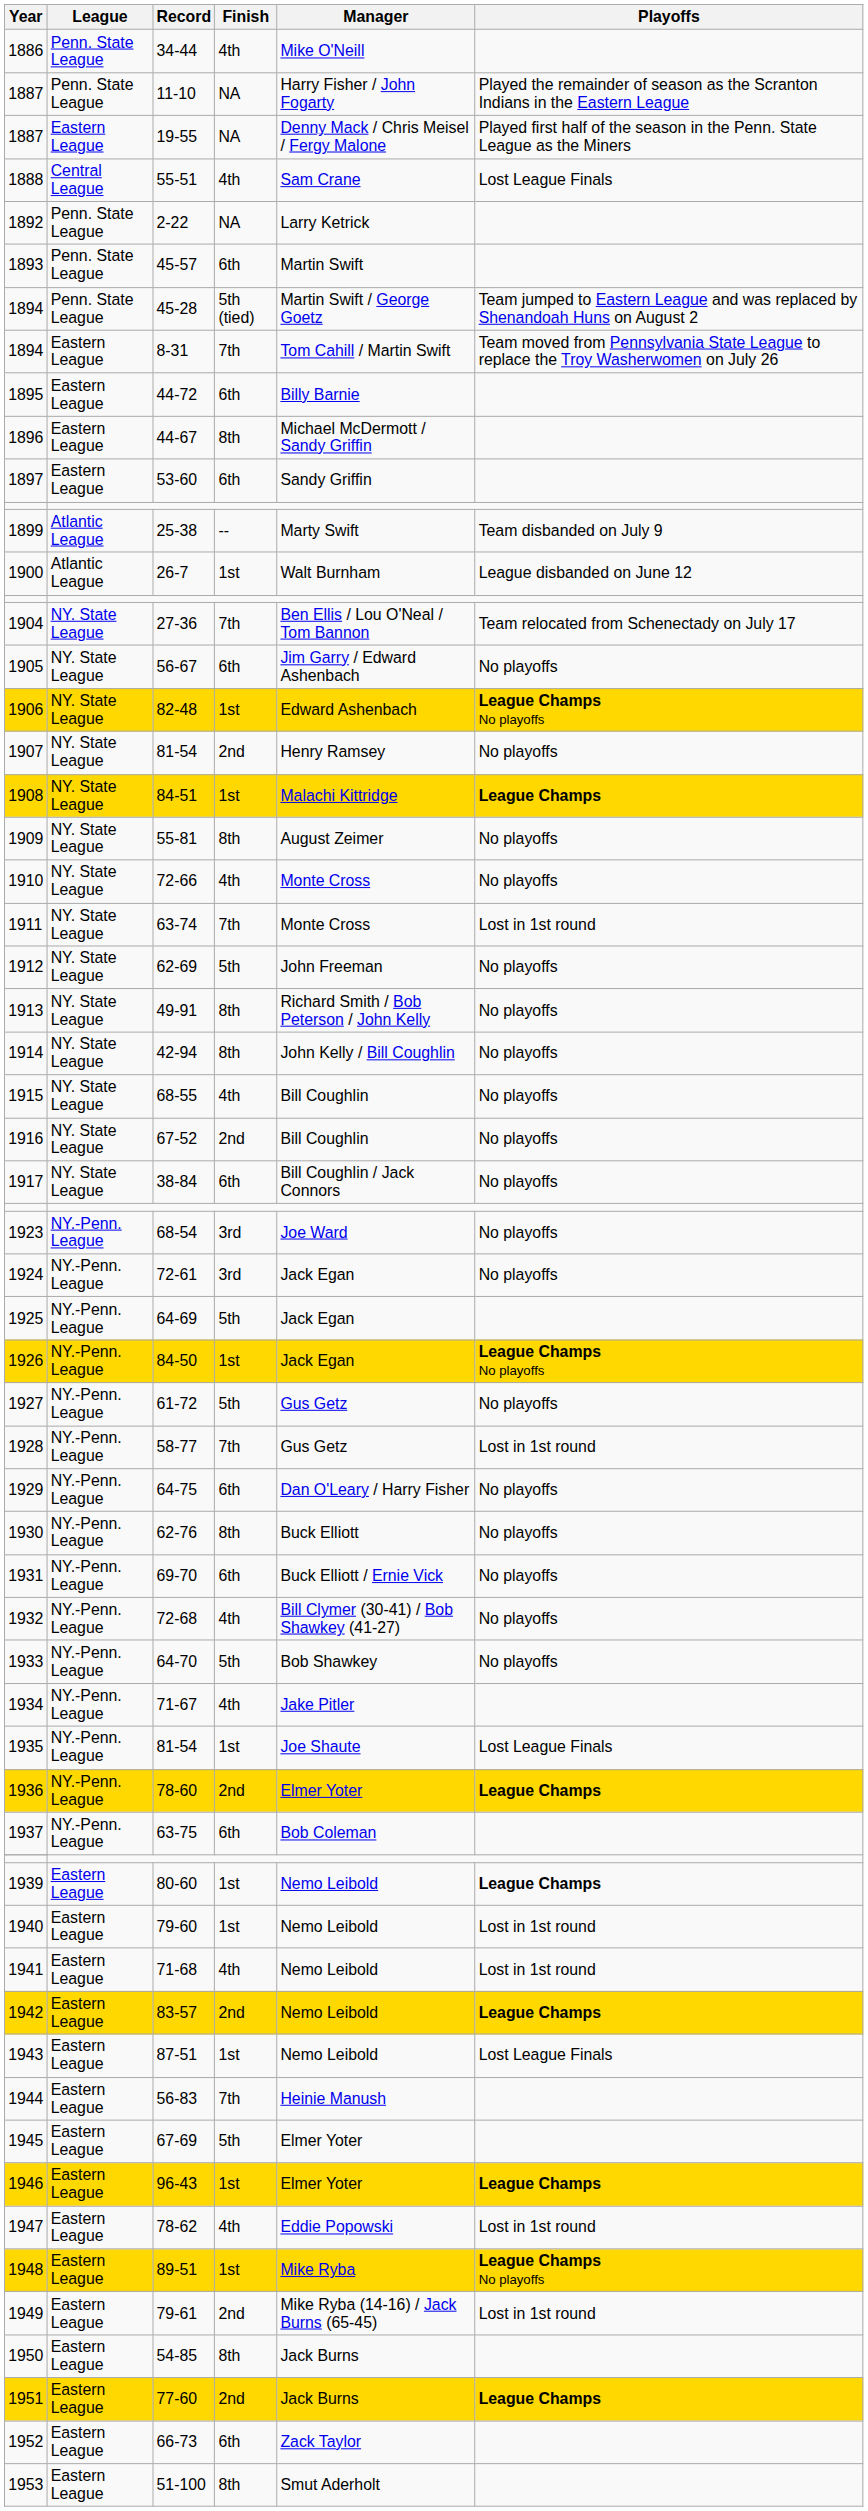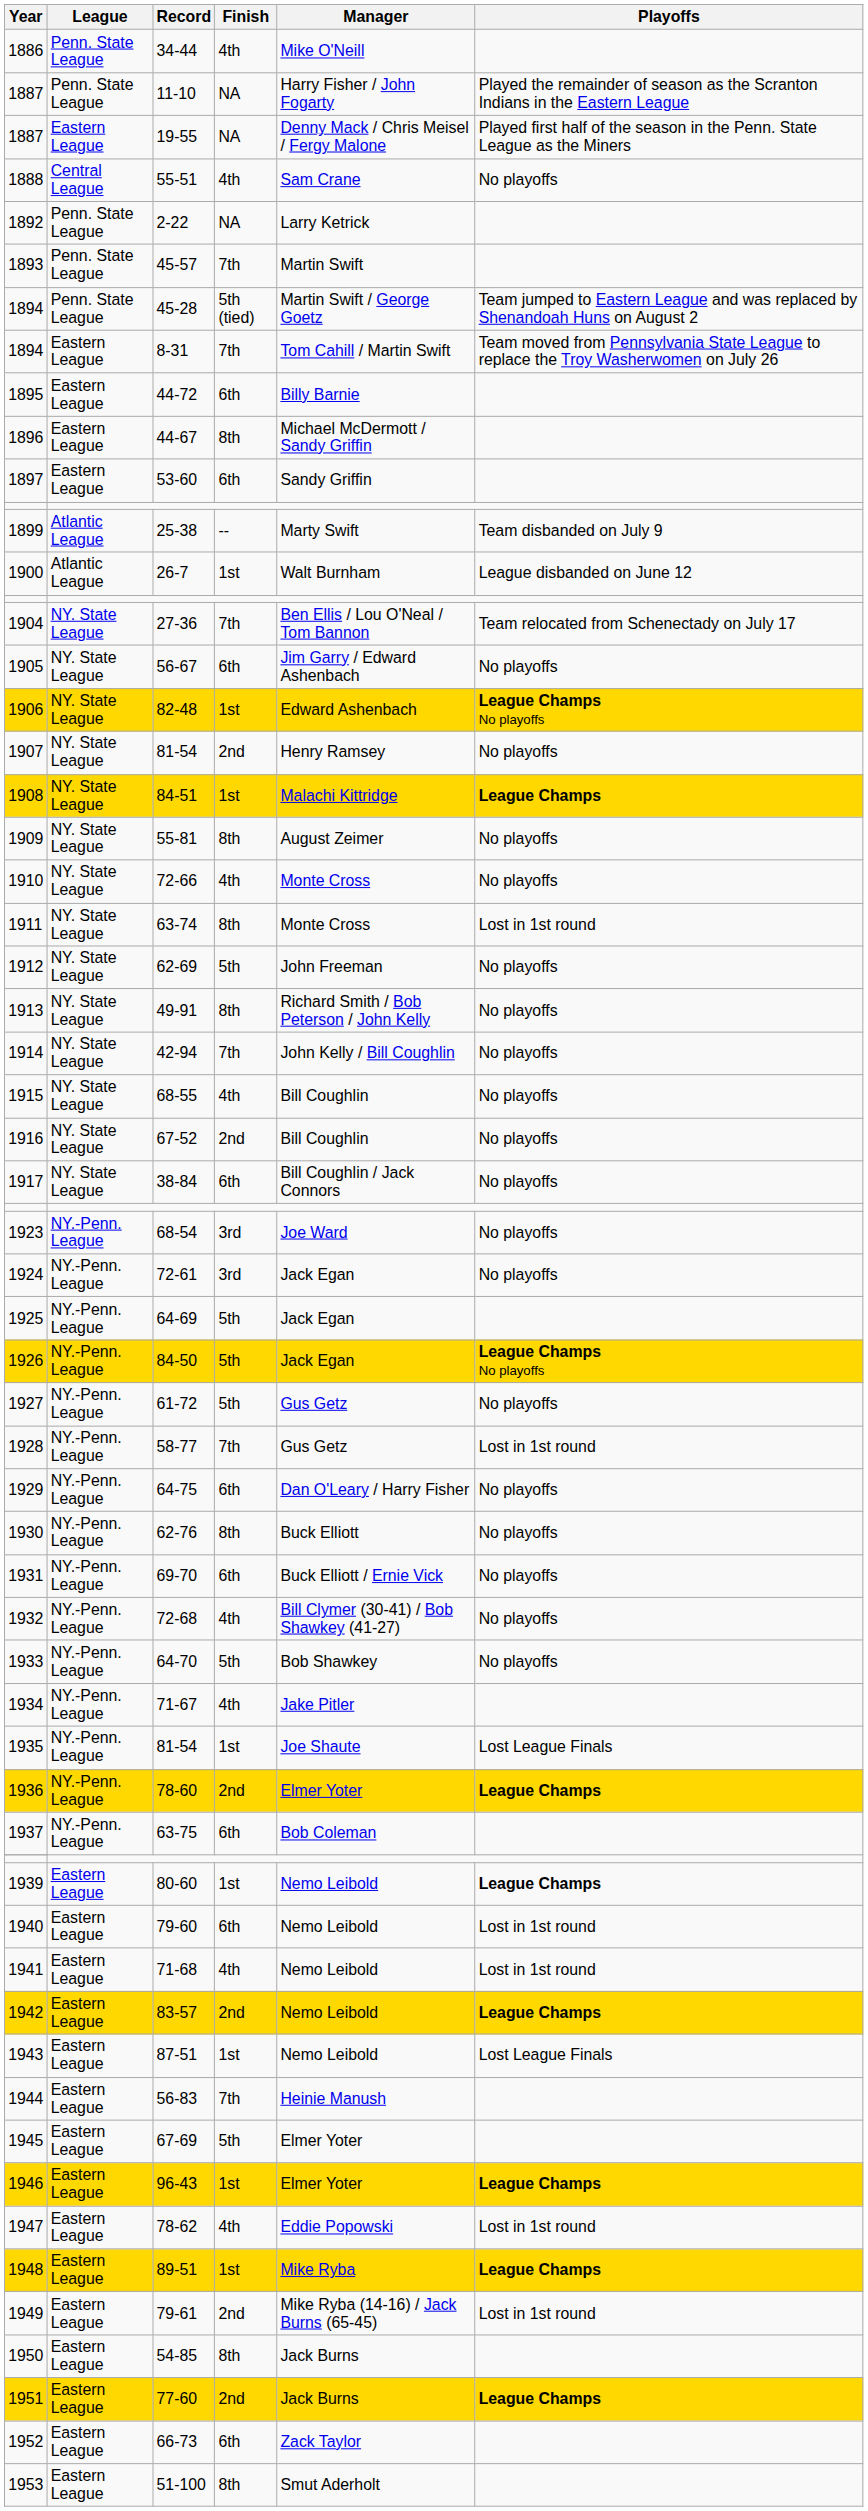55-51 | Playoffs: Lost League Finals -> No playoffs
45-57 | Finish: 6th -> 7th
63-74 | Finish: 7th -> 8th
42-94 | Finish: 8th -> 7th
84-50 | Finish: 1st -> 5th
79-60 | Finish: 1st -> 6th
89-51 | Playoffs: League Champs No playoffs -> League Champs
